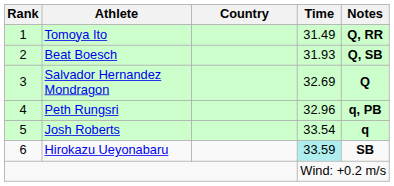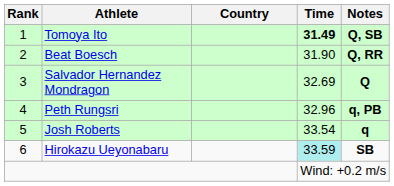Tomoya Ito | Time: normal -> bold
Tomoya Ito | Notes: Q, RR -> Q, SB
Beat Boesch | Time: 31.93 -> 31.90
Beat Boesch | Notes: Q, SB -> Q, RR
